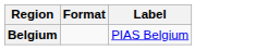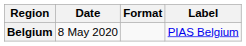+ column: Date | 8 May 2020
